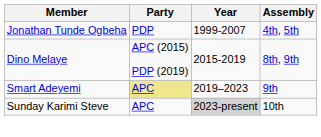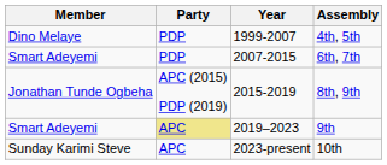4th, 5th | Member: Jonathan Tunde Ogbeha -> Dino Melaye
+ row: Smart Adeyemi | PDP | 2007-2015 | 6th, 7th
8th, 9th | Member: Dino Melaye -> Jonathan Tunde Ogbeha
10th | Year: lightgrey background -> no background
